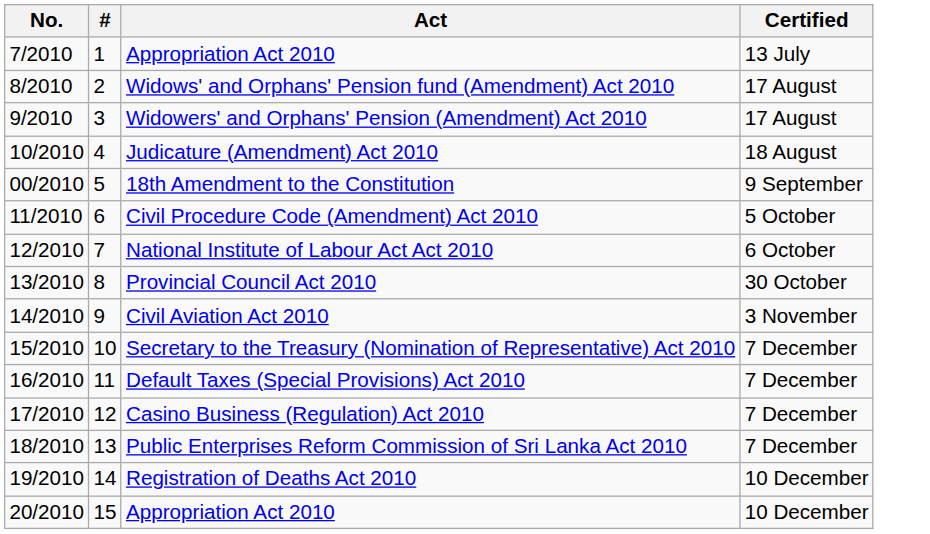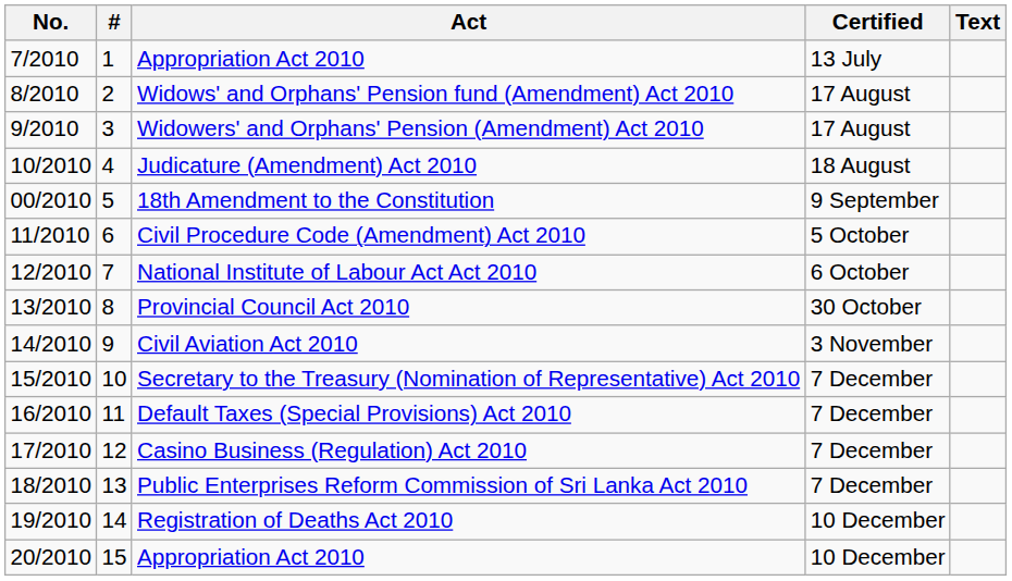+ column: Text
